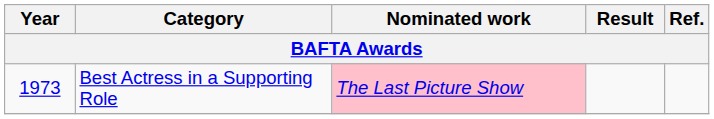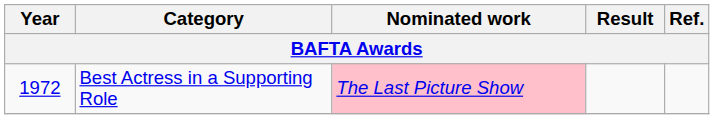Best Actress in a Supporting Role | Year: 1973 -> 1972
